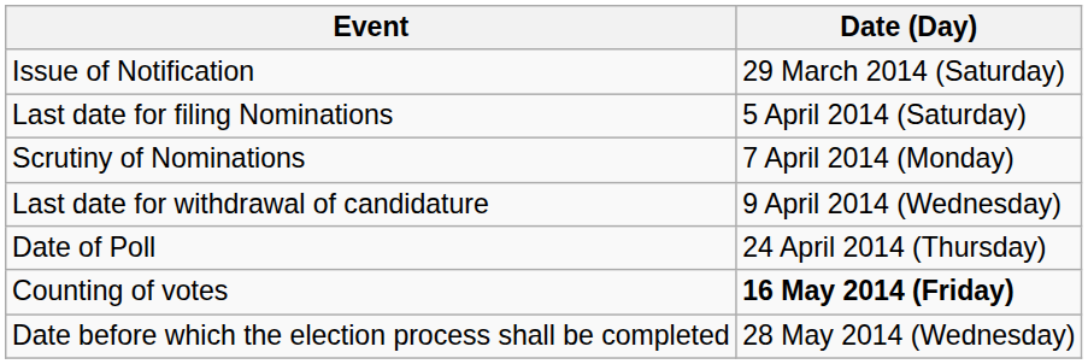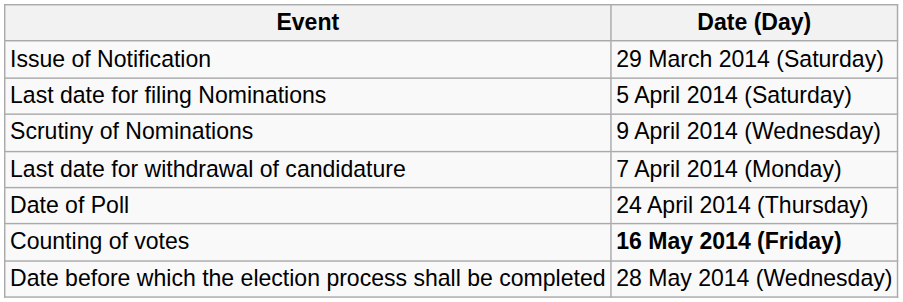Scrutiny of Nominations | Date (Day): 7 April 2014 (Monday) -> 9 April 2014 (Wednesday)
Last date for withdrawal of candidature | Date (Day): 9 April 2014 (Wednesday) -> 7 April 2014 (Monday)
